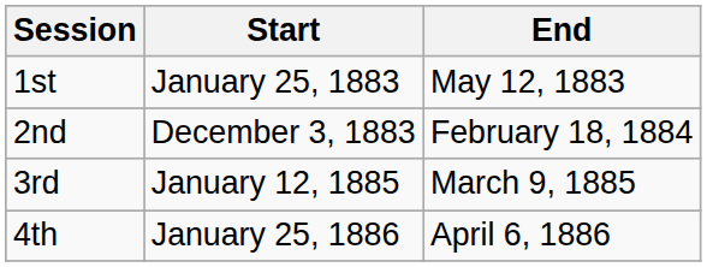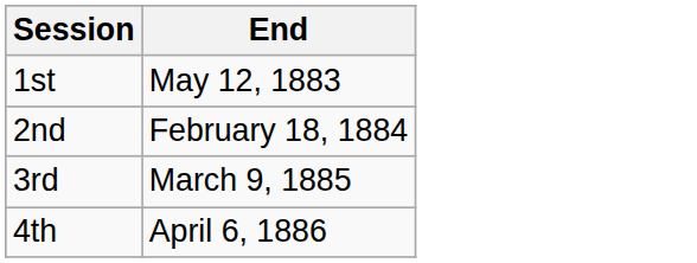- column: Start | January 25, 1883 | December 3, 1883 | January 12, 1885 | January 25, 1886
